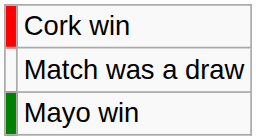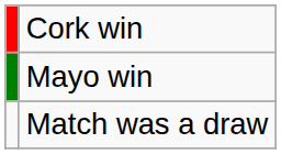rows swapped: Mayo win <-> Match was a draw
